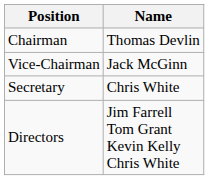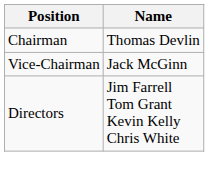- row: Secretary | Chris White
